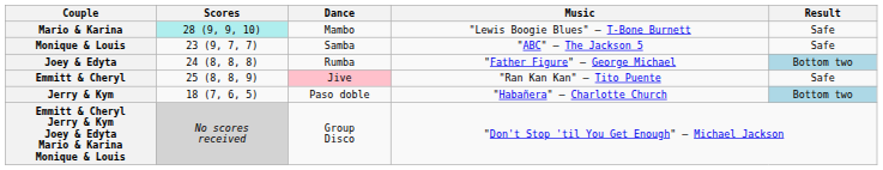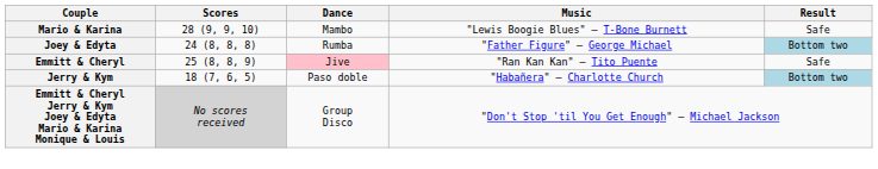Mario & Karina | Scores: paleturquoise background -> no background
- row: Monique & Louis | 23 (9, 7, 7) | Samba | "ABC" — The Jackson 5 | Safe
